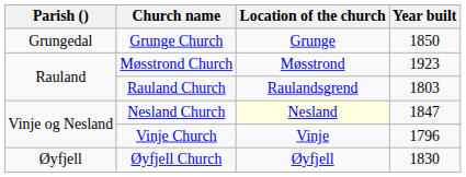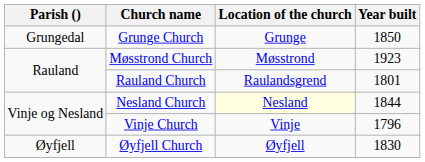Rauland Church | Year built: 1803 -> 1801
Nesland Church | Year built: 1847 -> 1844
